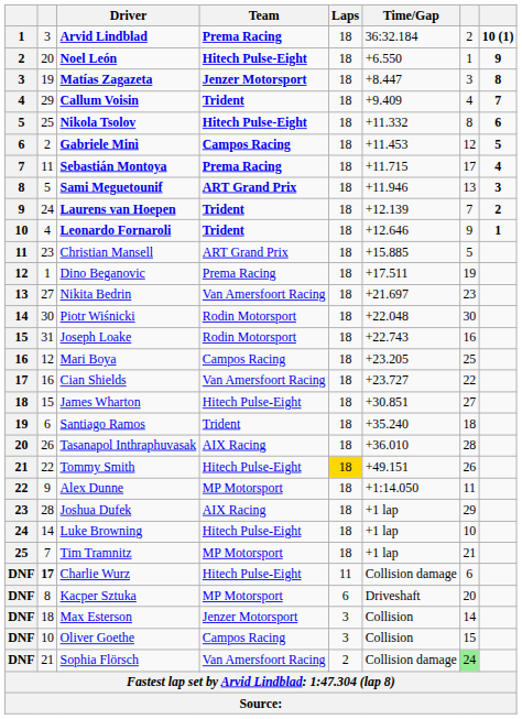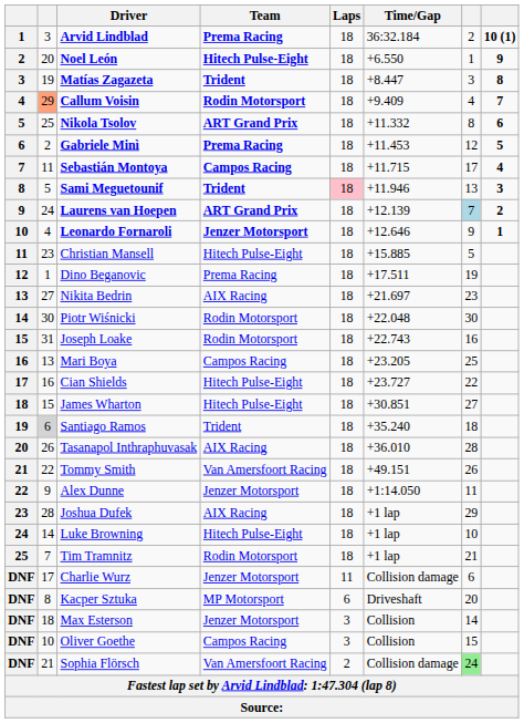Matías Zagazeta | Team: Jenzer Motorsport -> Trident
Callum Voisin | column 2: no background -> lightsalmon background
Callum Voisin | Team: Trident -> Rodin Motorsport
Nikola Tsolov | Team: Hitech Pulse-Eight -> ART Grand Prix
Gabriele Minì | Team: Campos Racing -> Prema Racing
Sebastián Montoya | Team: Prema Racing -> Campos Racing
Sami Meguetounif | Team: ART Grand Prix -> Trident
Sami Meguetounif | Laps: no background -> pink background
Laurens van Hoepen | Team: Trident -> ART Grand Prix
Laurens van Hoepen | column 7: no background -> lightblue background
Leonardo Fornaroli | Team: Trident -> Jenzer Motorsport
Christian Mansell | Team: ART Grand Prix -> Hitech Pulse-Eight
Nikita Bedrin | Team: Van Amersfoort Racing -> AIX Racing
Mari Boya | column 2: 12 -> 13
Cian Shields | Team: Van Amersfoort Racing -> Hitech Pulse-Eight
Santiago Ramos | column 2: no background -> lightgrey background
Tommy Smith | Team: Hitech Pulse-Eight -> Van Amersfoort Racing
Tommy Smith | Laps: gold background -> no background
Alex Dunne | Team: MP Motorsport -> Jenzer Motorsport
Tim Tramnitz | Team: MP Motorsport -> Rodin Motorsport
Charlie Wurz | column 2: bold -> normal
Charlie Wurz | Team: Hitech Pulse-Eight -> Jenzer Motorsport
